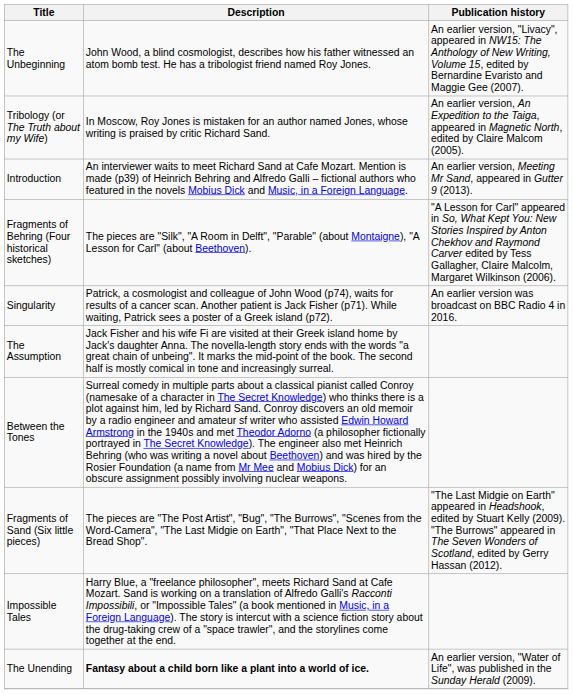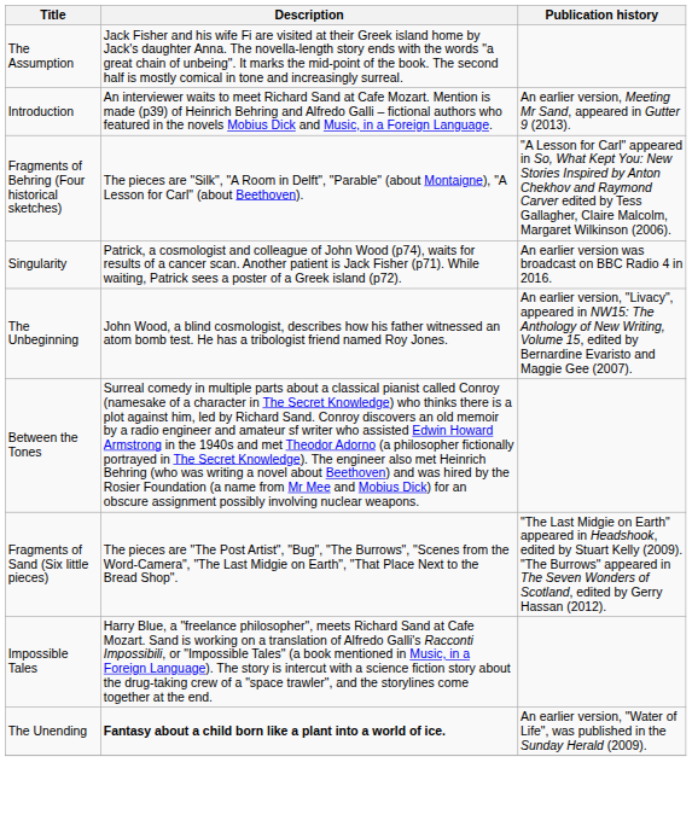rows swapped: The Unbeginning <-> The Assumption
- row: Tribology (or The Truth about my Wife) | In Moscow, Roy Jones is mistaken for an author named Jones, whose writing is praised by critic Richard Sand. | An earlier version, An Expedition to the Taiga, appeared in Magnetic North, edited by Claire Malcom (2005).
